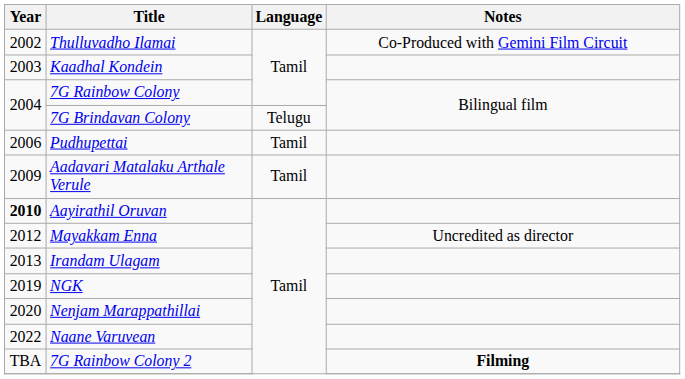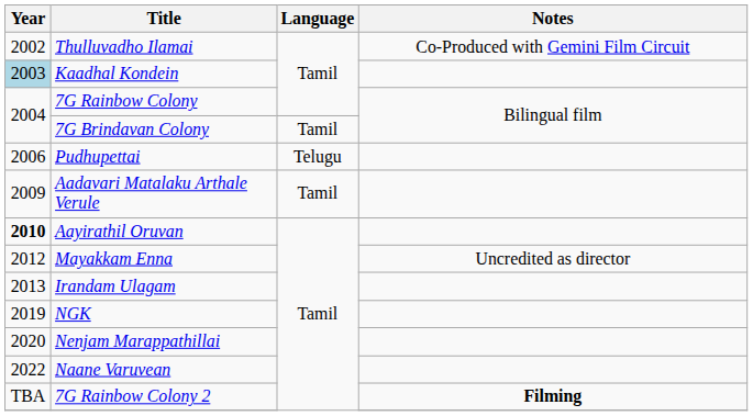Kaadhal Kondein | Year: no background -> lightblue background
7G Brindavan Colony | Language: Telugu -> Tamil
Pudhupettai | Language: Tamil -> Telugu
